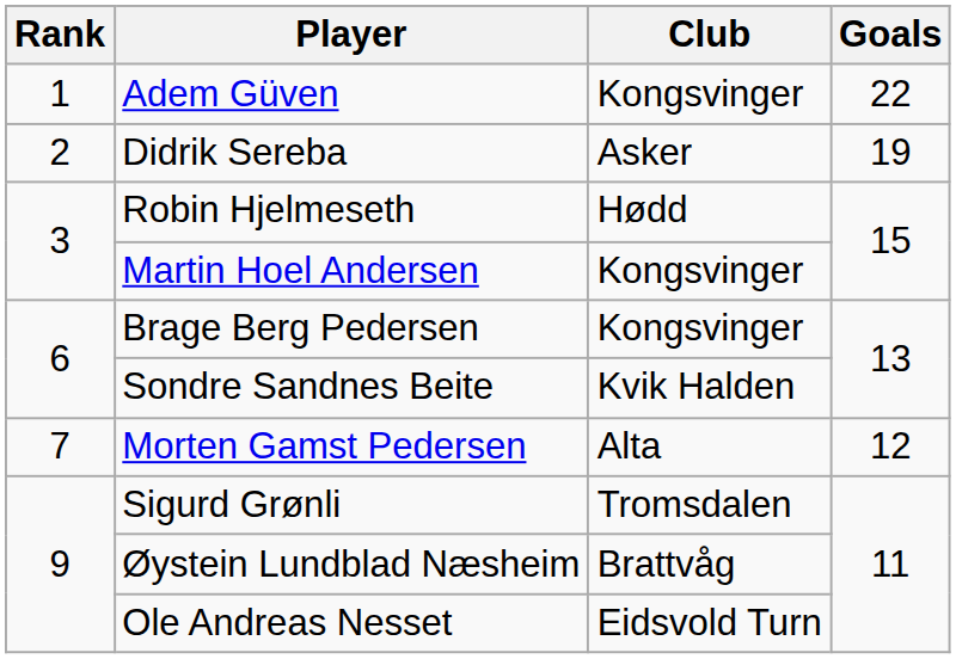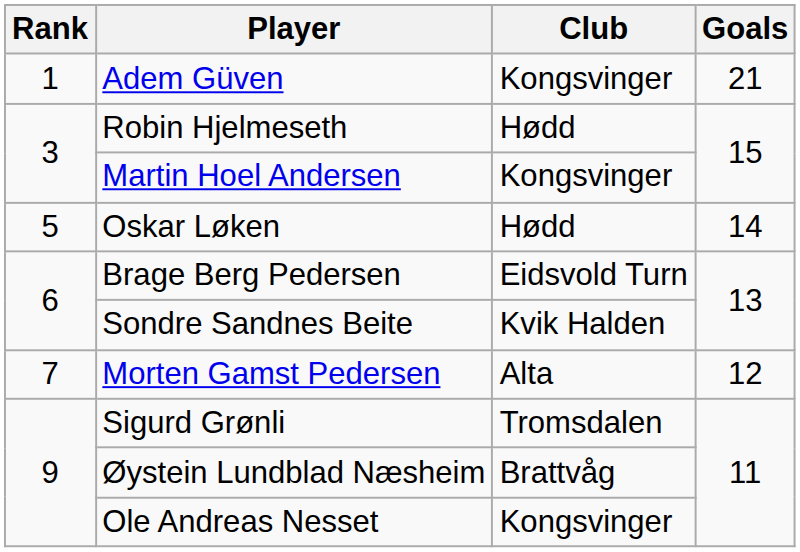Adem Güven | Goals: 22 -> 21
- row: 2 | Didrik Sereba | Asker | 19
+ row: 5 | Oskar Løken | Hødd | 14
Brage Berg Pedersen | Club: Kongsvinger -> Eidsvold Turn
Ole Andreas Nesset | Club: Eidsvold Turn -> Kongsvinger
